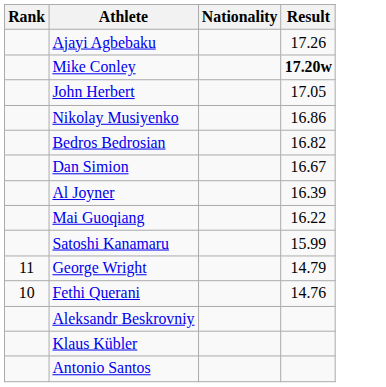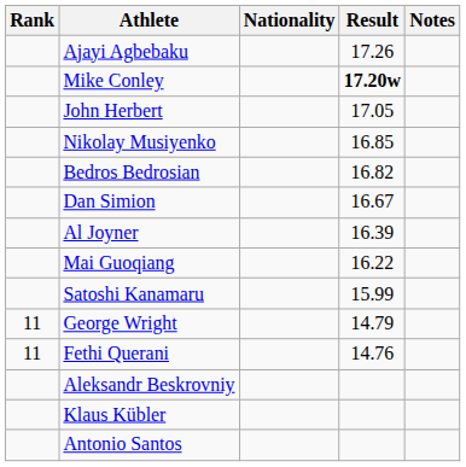+ column: Notes
Nikolay Musiyenko | Result: 16.86 -> 16.85
Fethi Querani | Rank: 10 -> 11
